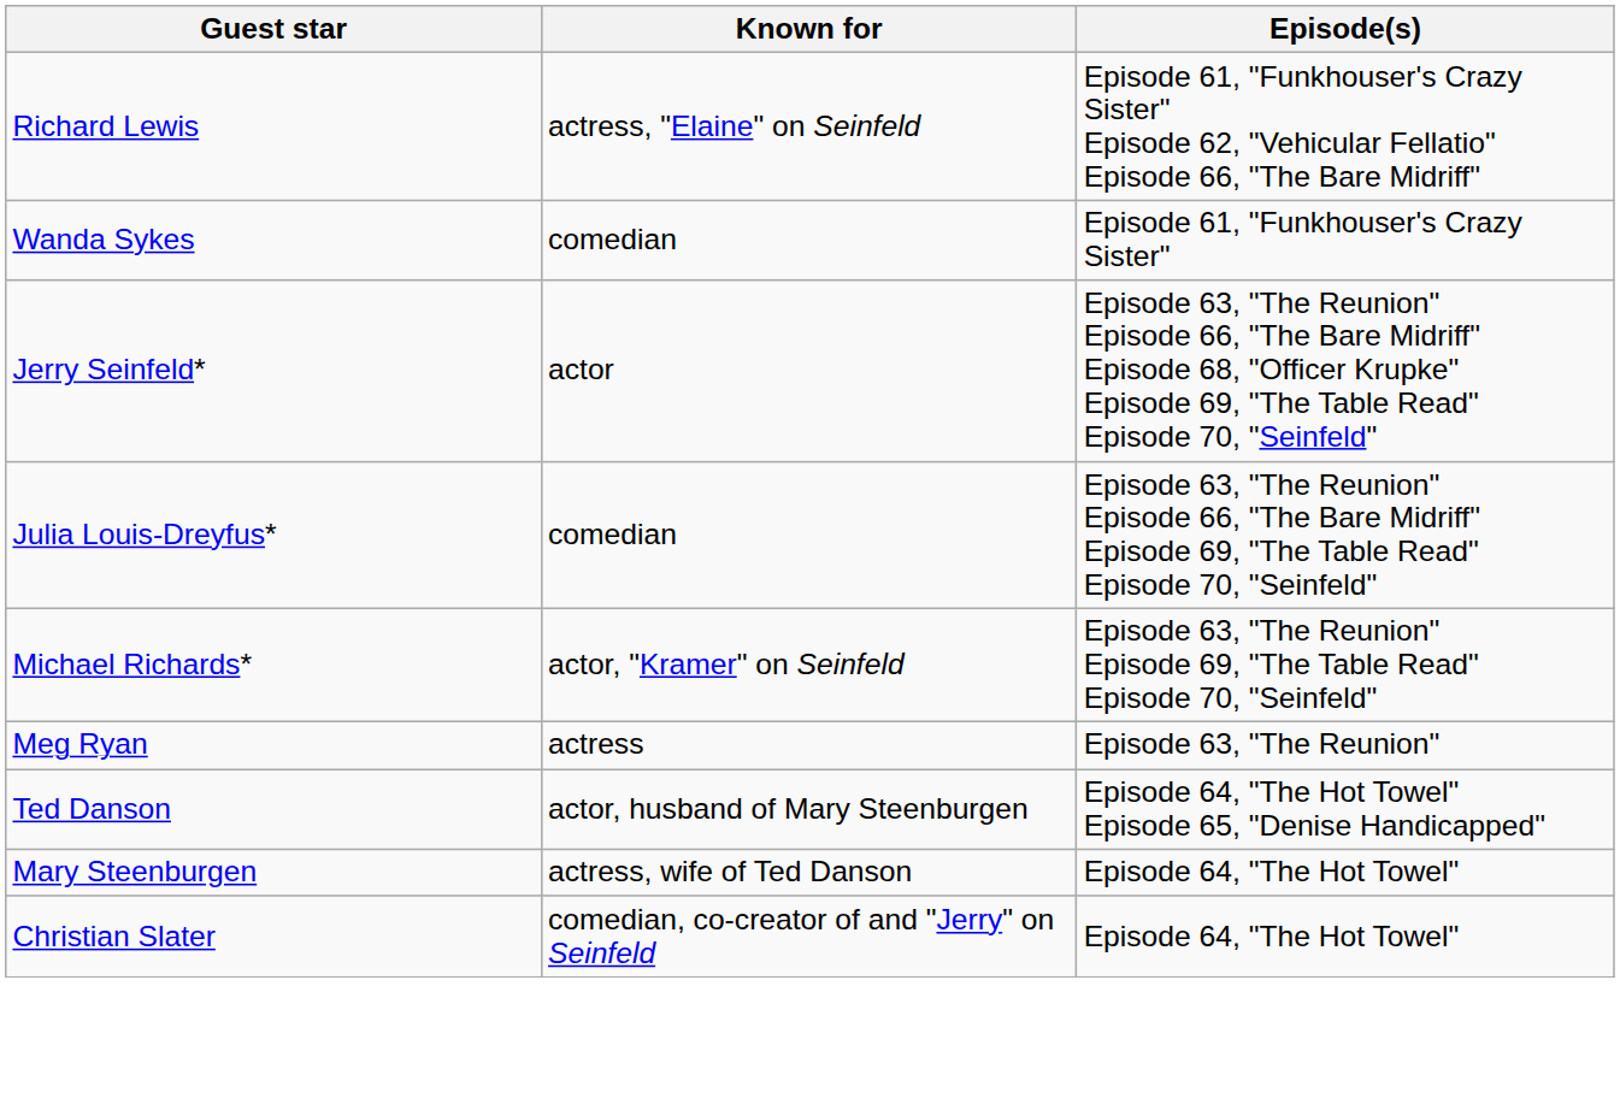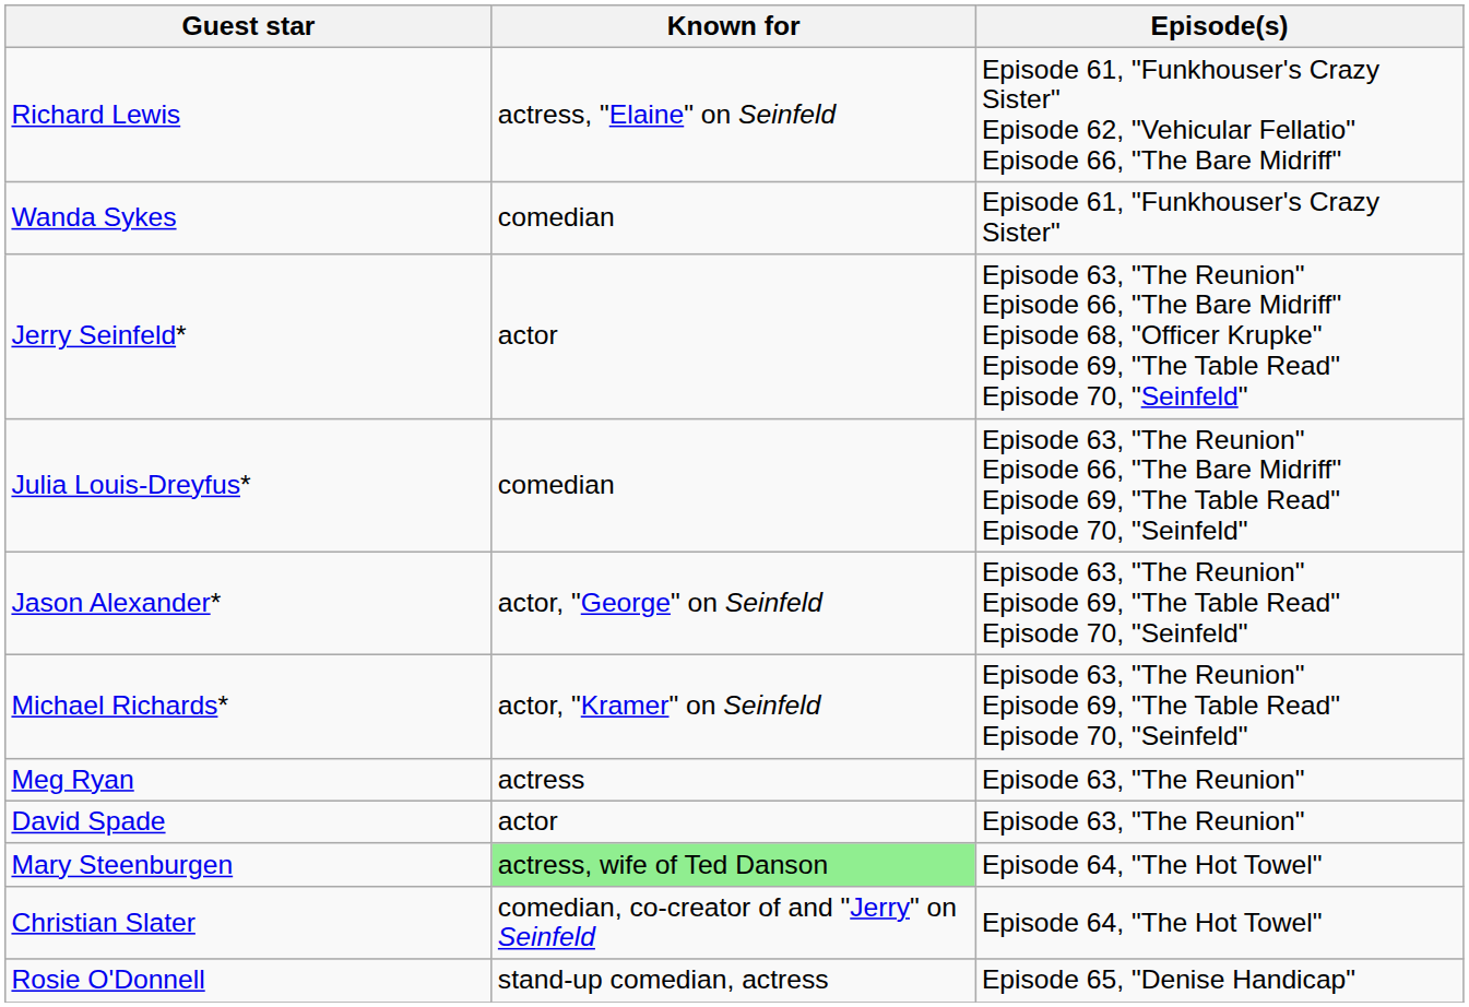+ row: Jason Alexander* | actor, "George" on Seinfeld | Episode 63, "The Reunion" Episode 69, "The Table Read" Episode 70, "Seinfeld"
+ row: David Spade | actor | Episode 63, "The Reunion"
- row: Ted Danson | actor, husband of Mary Steenburgen | Episode 64, "The Hot Towel" Episode 65, "Denise Handicapped"
Mary Steenburgen | Known for: no background -> lightgreen background
+ row: Rosie O'Donnell | stand-up comedian, actress | Episode 65, "Denise Handicap"
